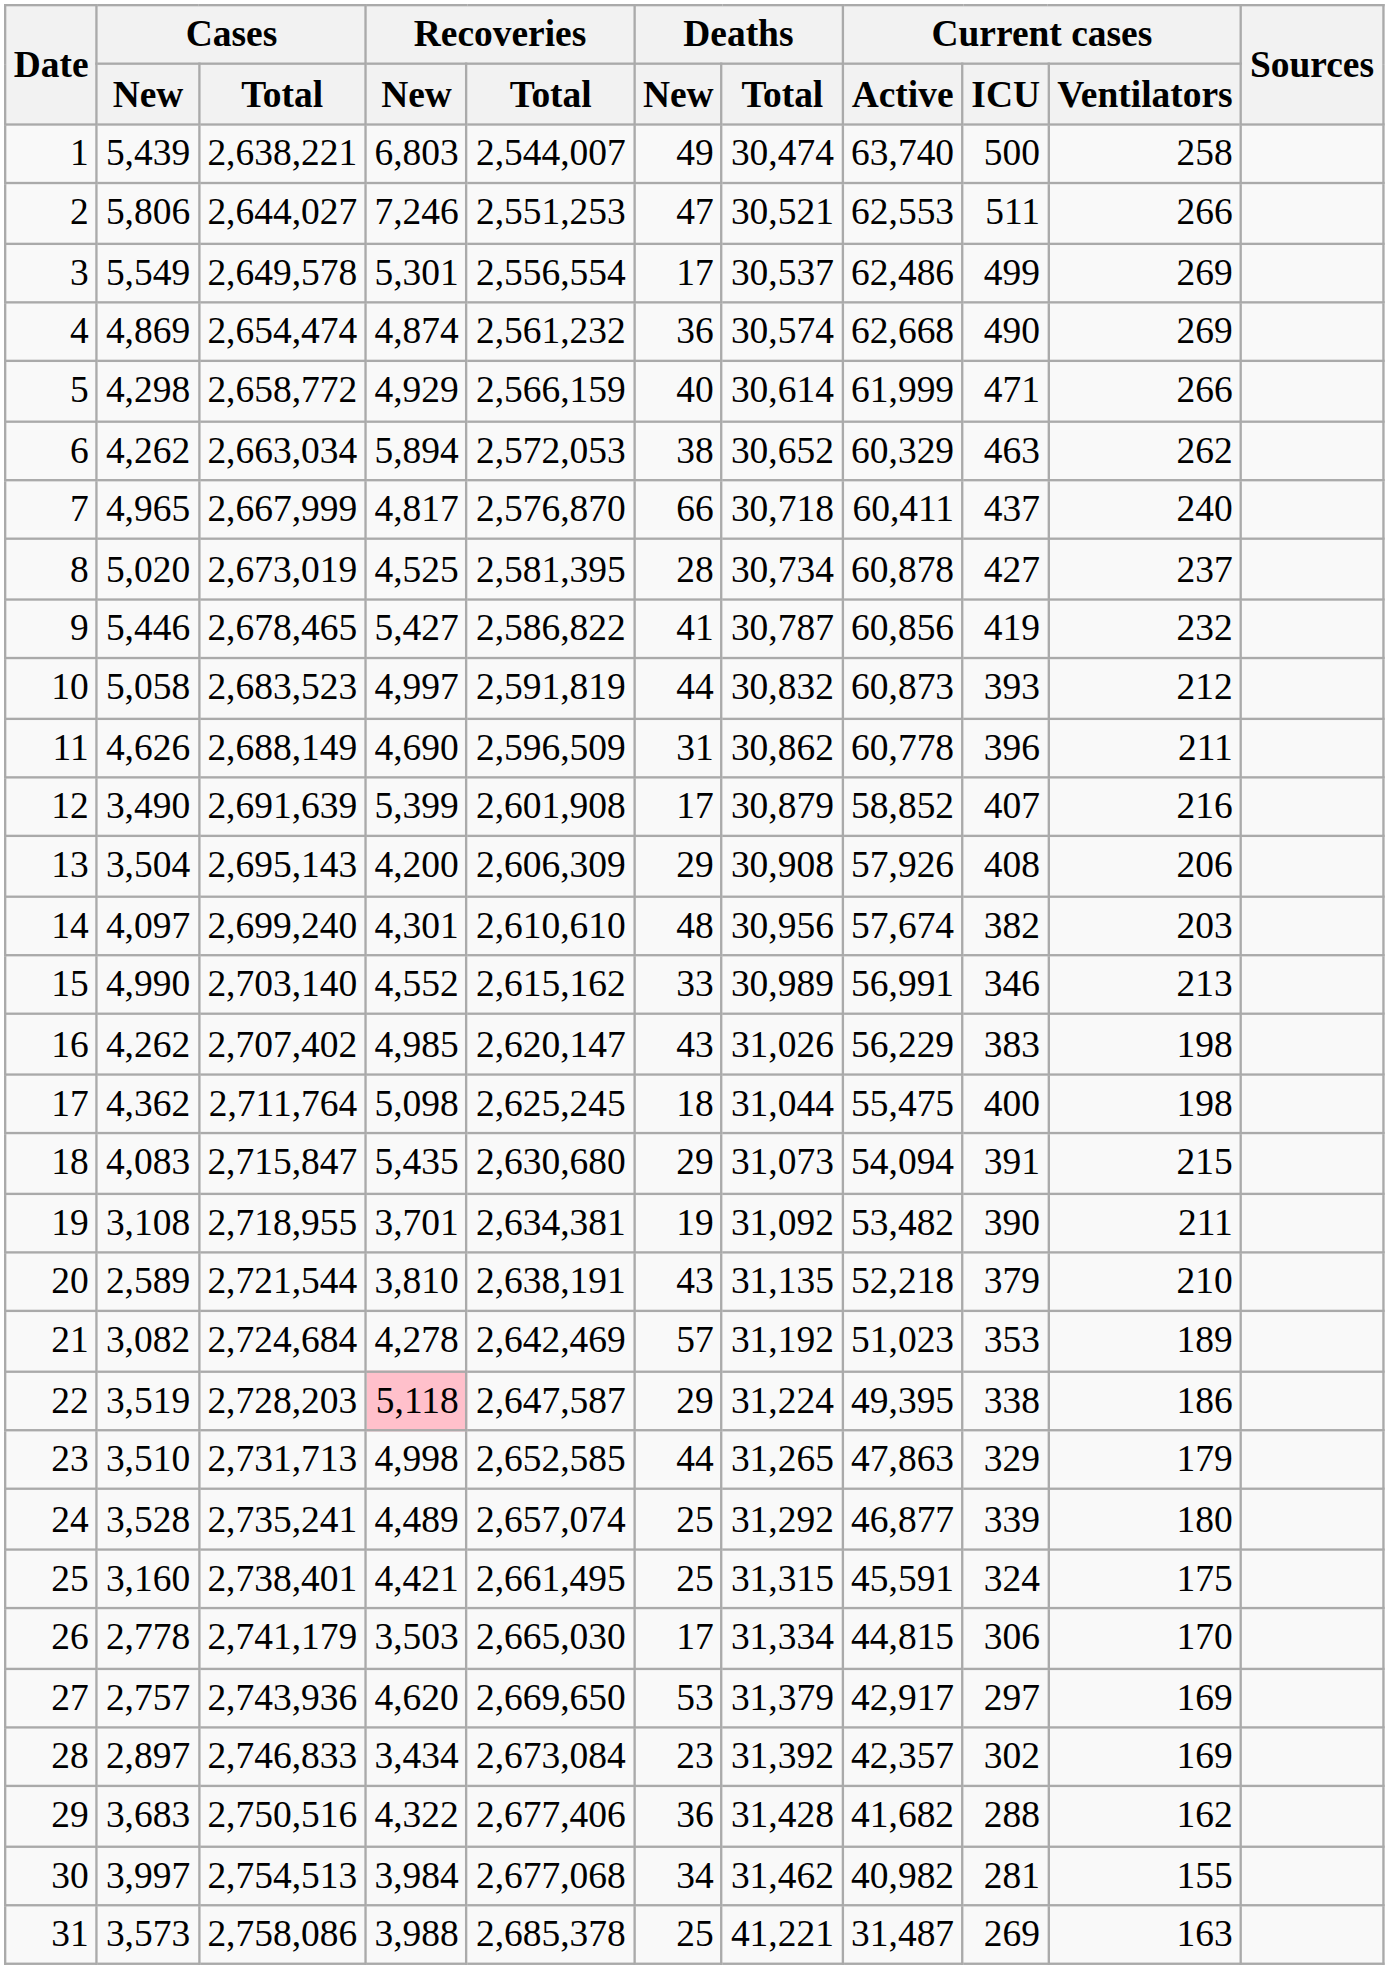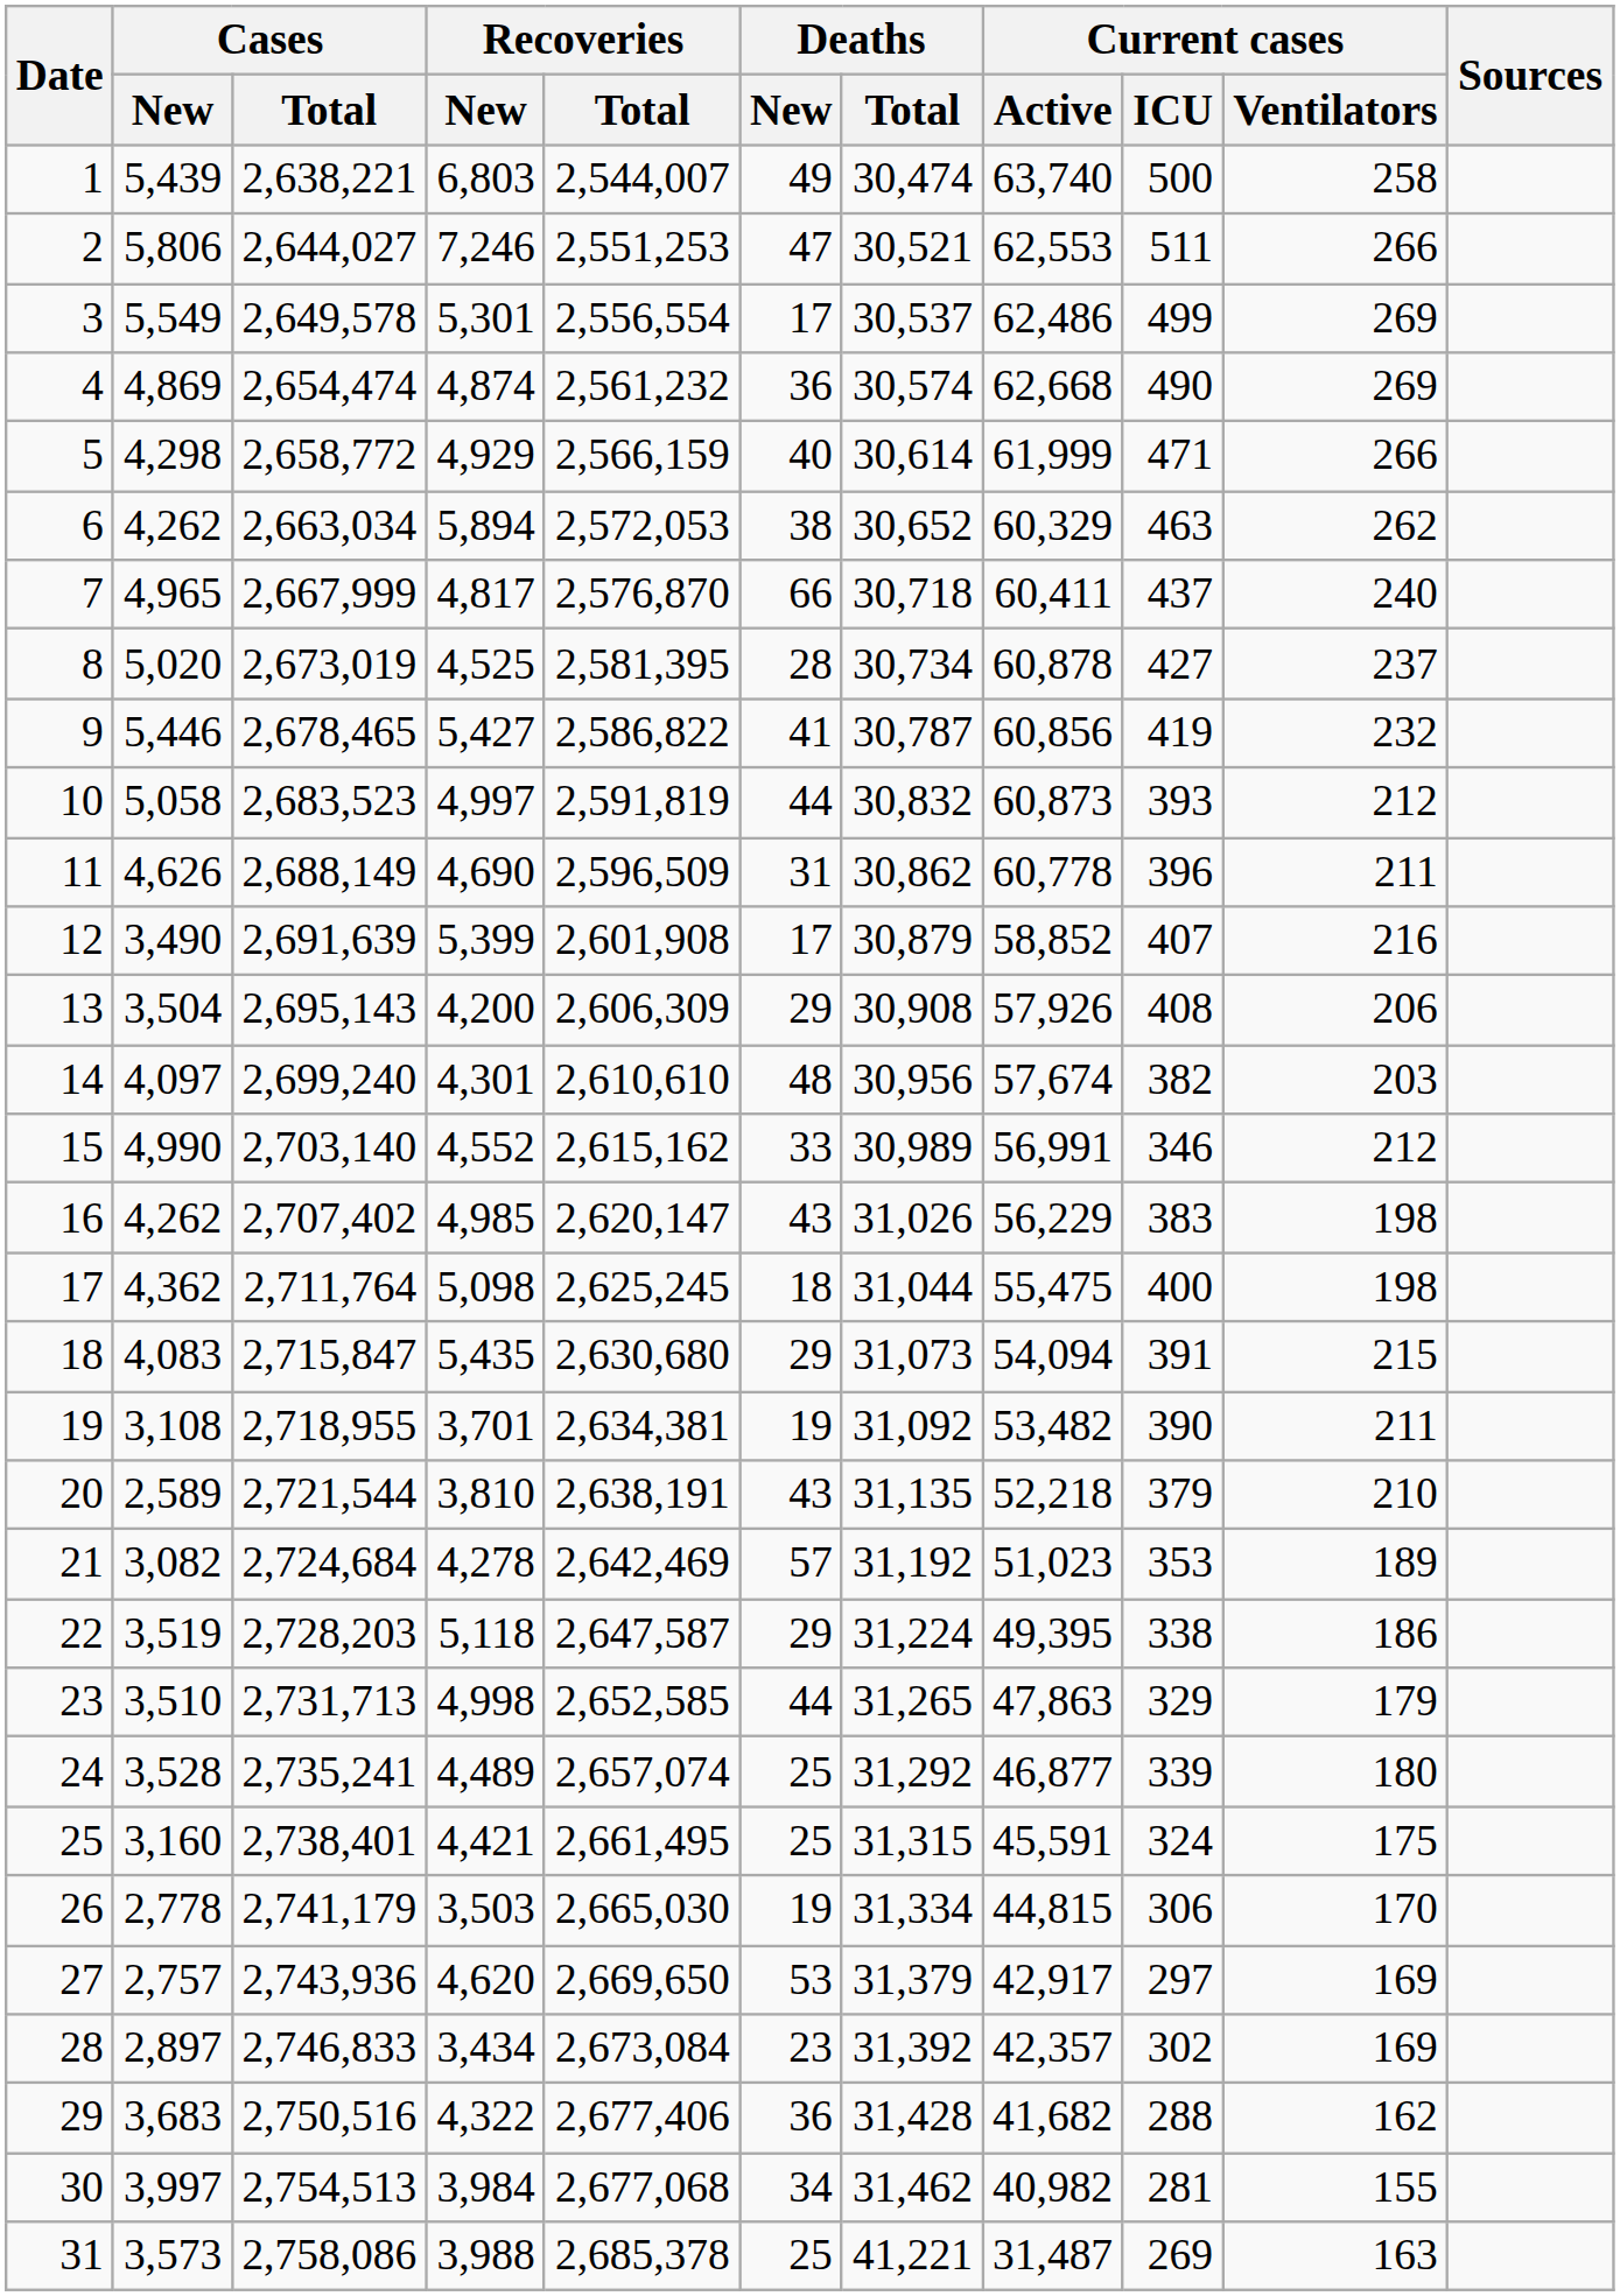15 | Current cases / Ventilators: 213 -> 212
22 | Recoveries / New: pink background -> no background
26 | Deaths / New: 17 -> 19
